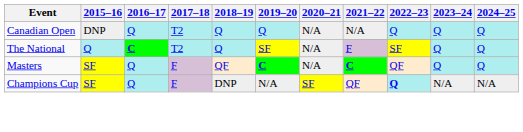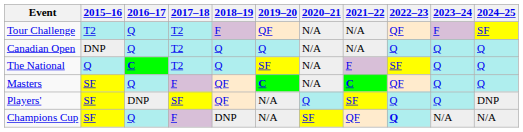+ row: Tour Challenge | T2 | Q | T2 | F | QF | N/A | N/A | QF | F | SF
+ row: Players' | SF | DNP | SF | QF | N/A | Q | SF | Q | Q | DNP
